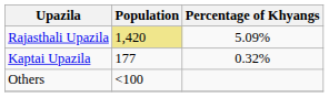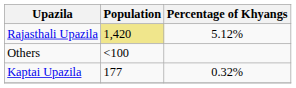Rajasthali Upazila | Percentage of Khyangs: 5.09% -> 5.12%
rows swapped: Kaptai Upazila <-> Others
